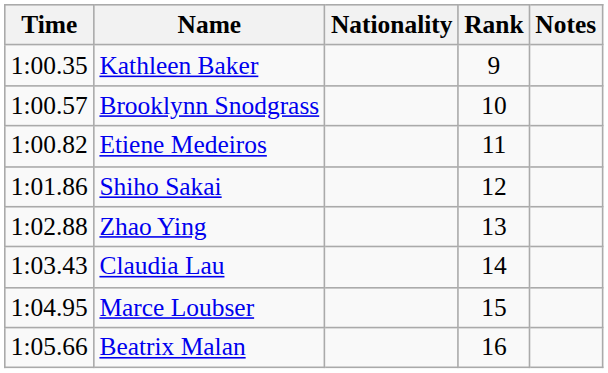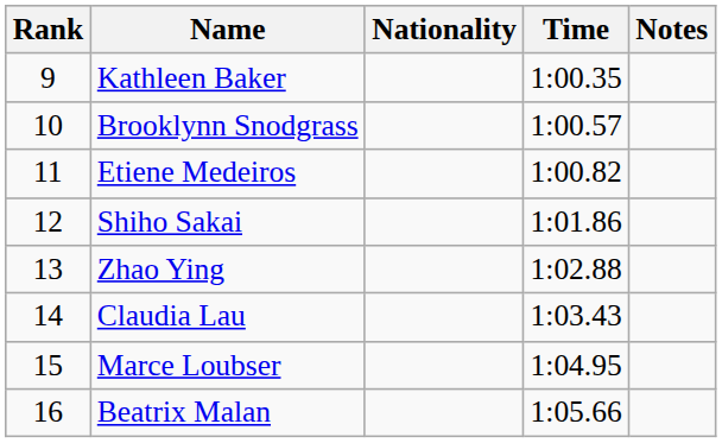columns swapped: Rank <-> Time
